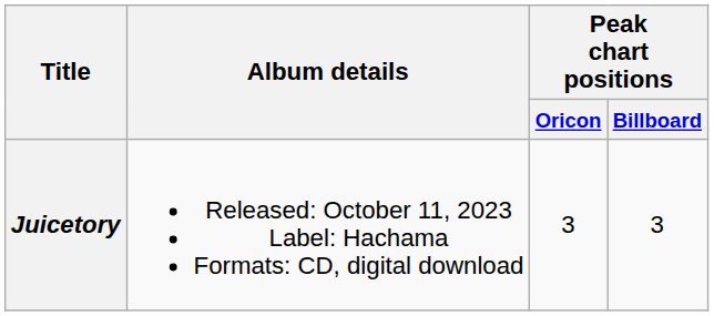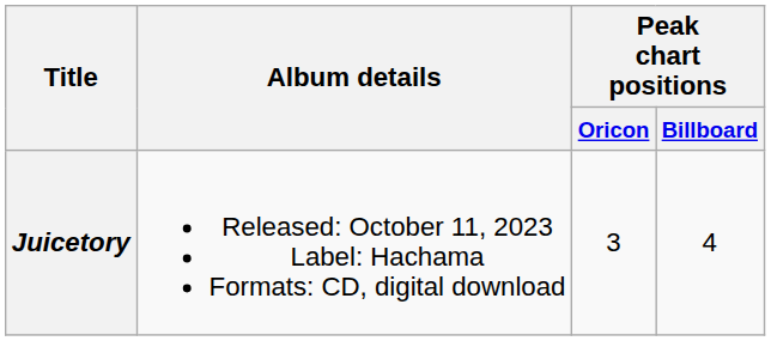Juicetory | Peak chart positions / Billboard: 3 -> 4
